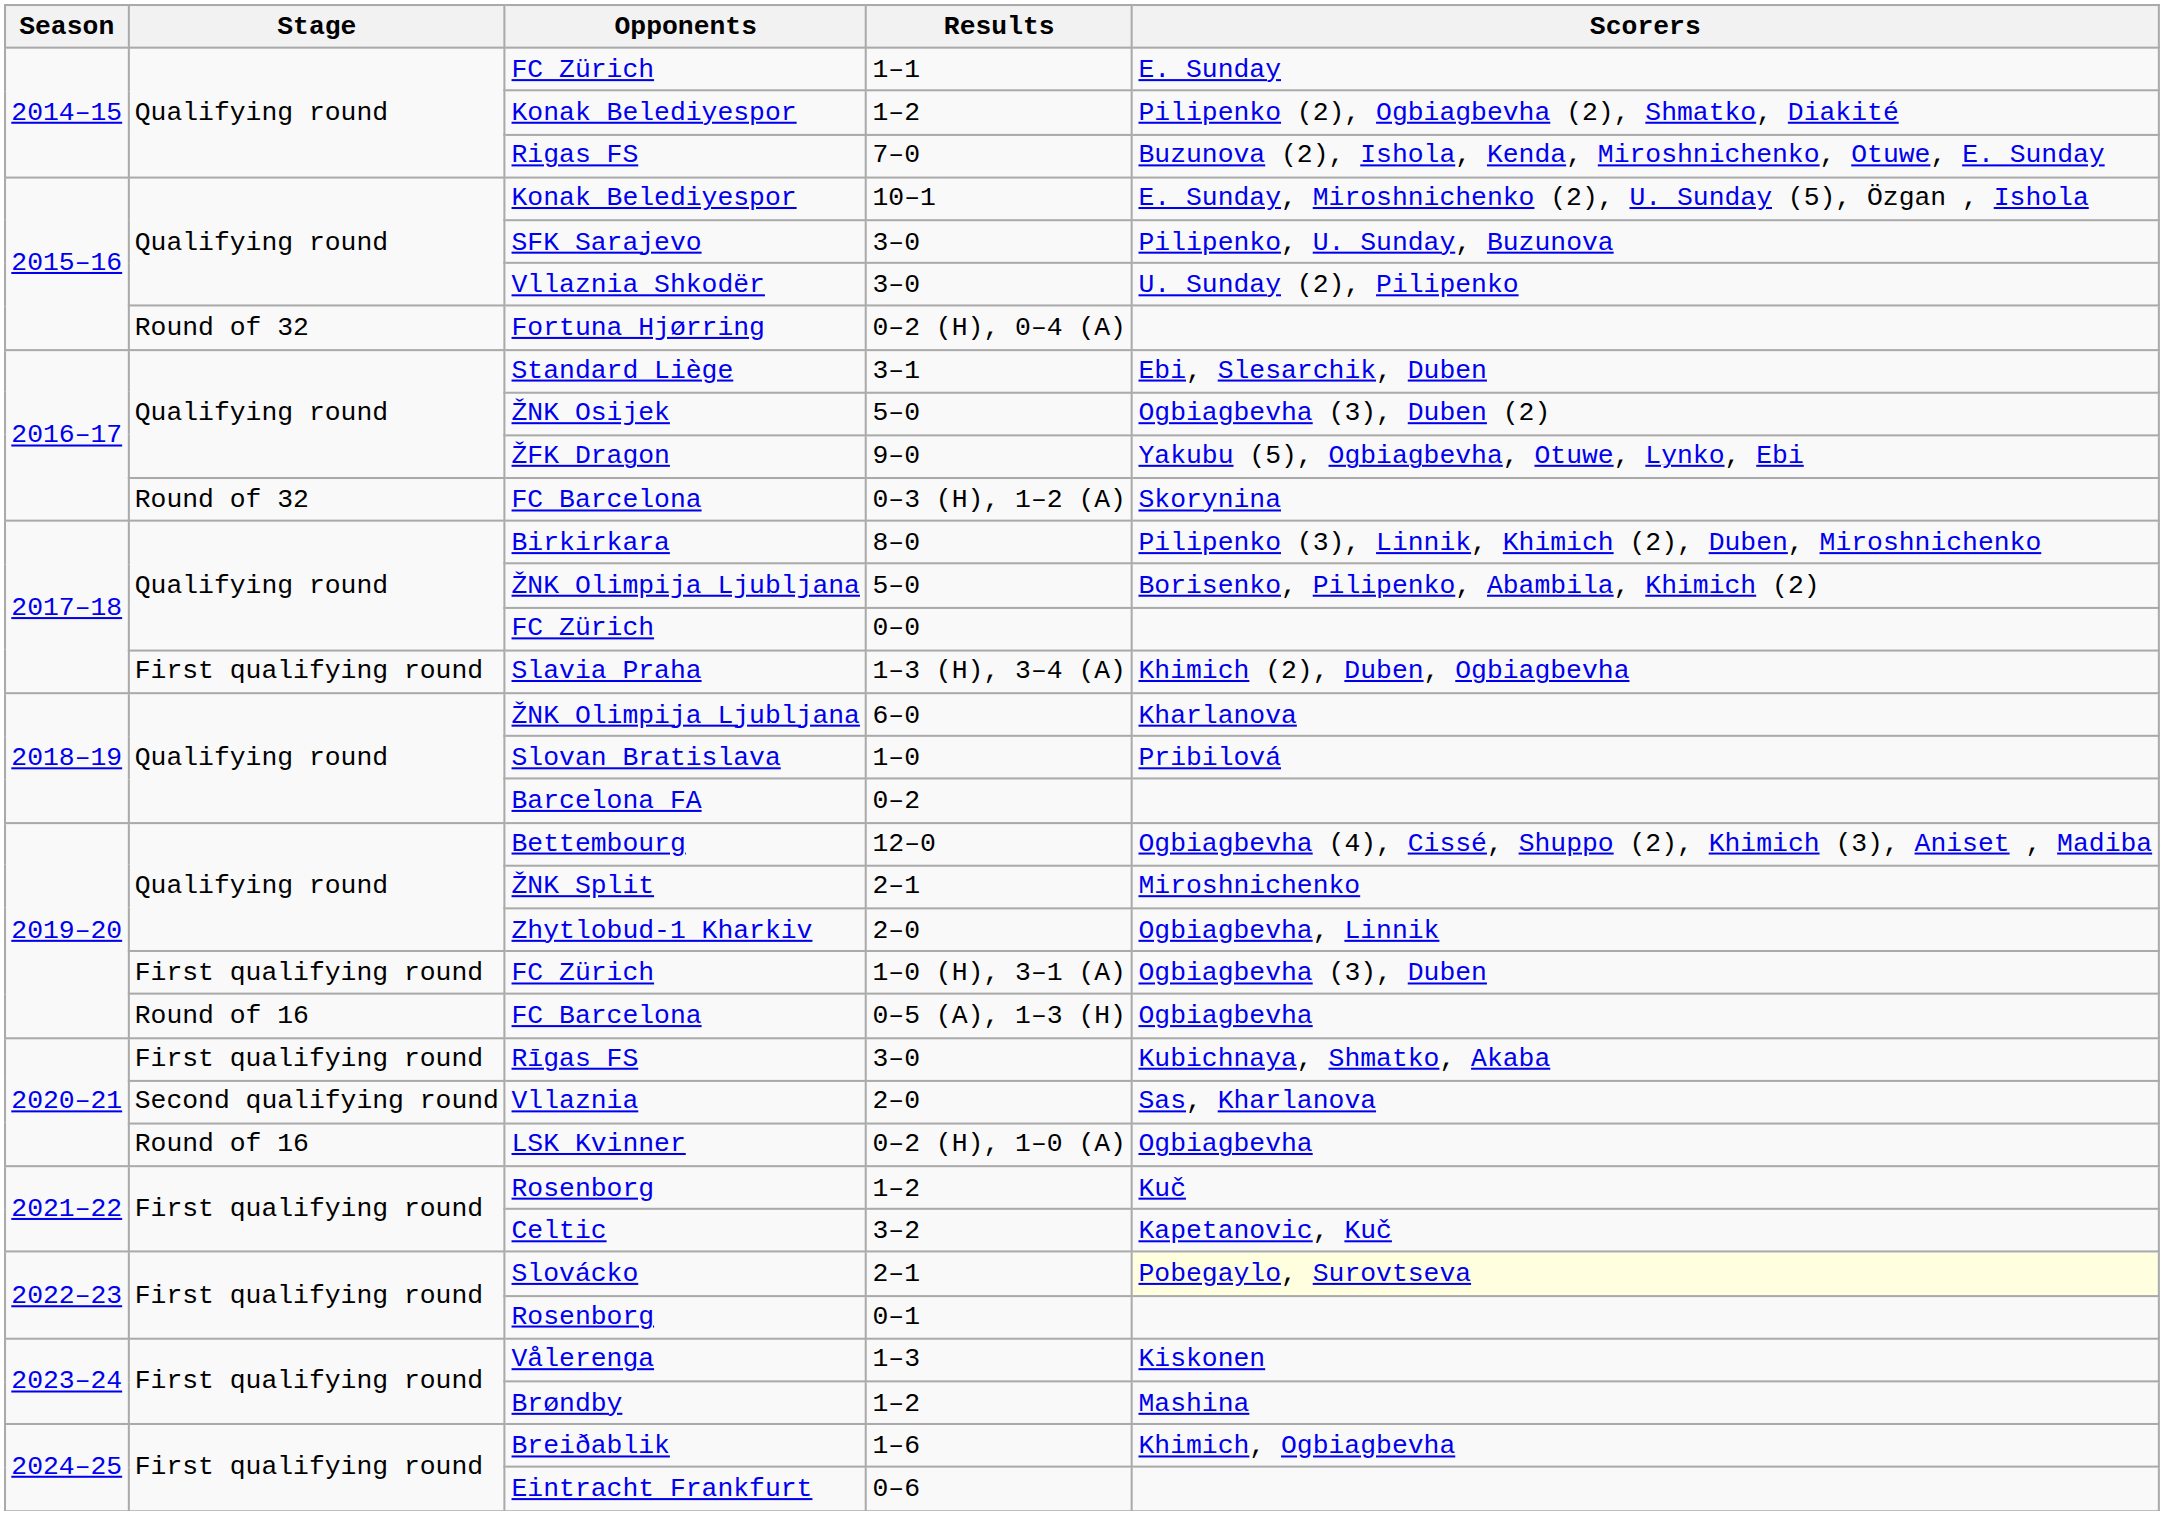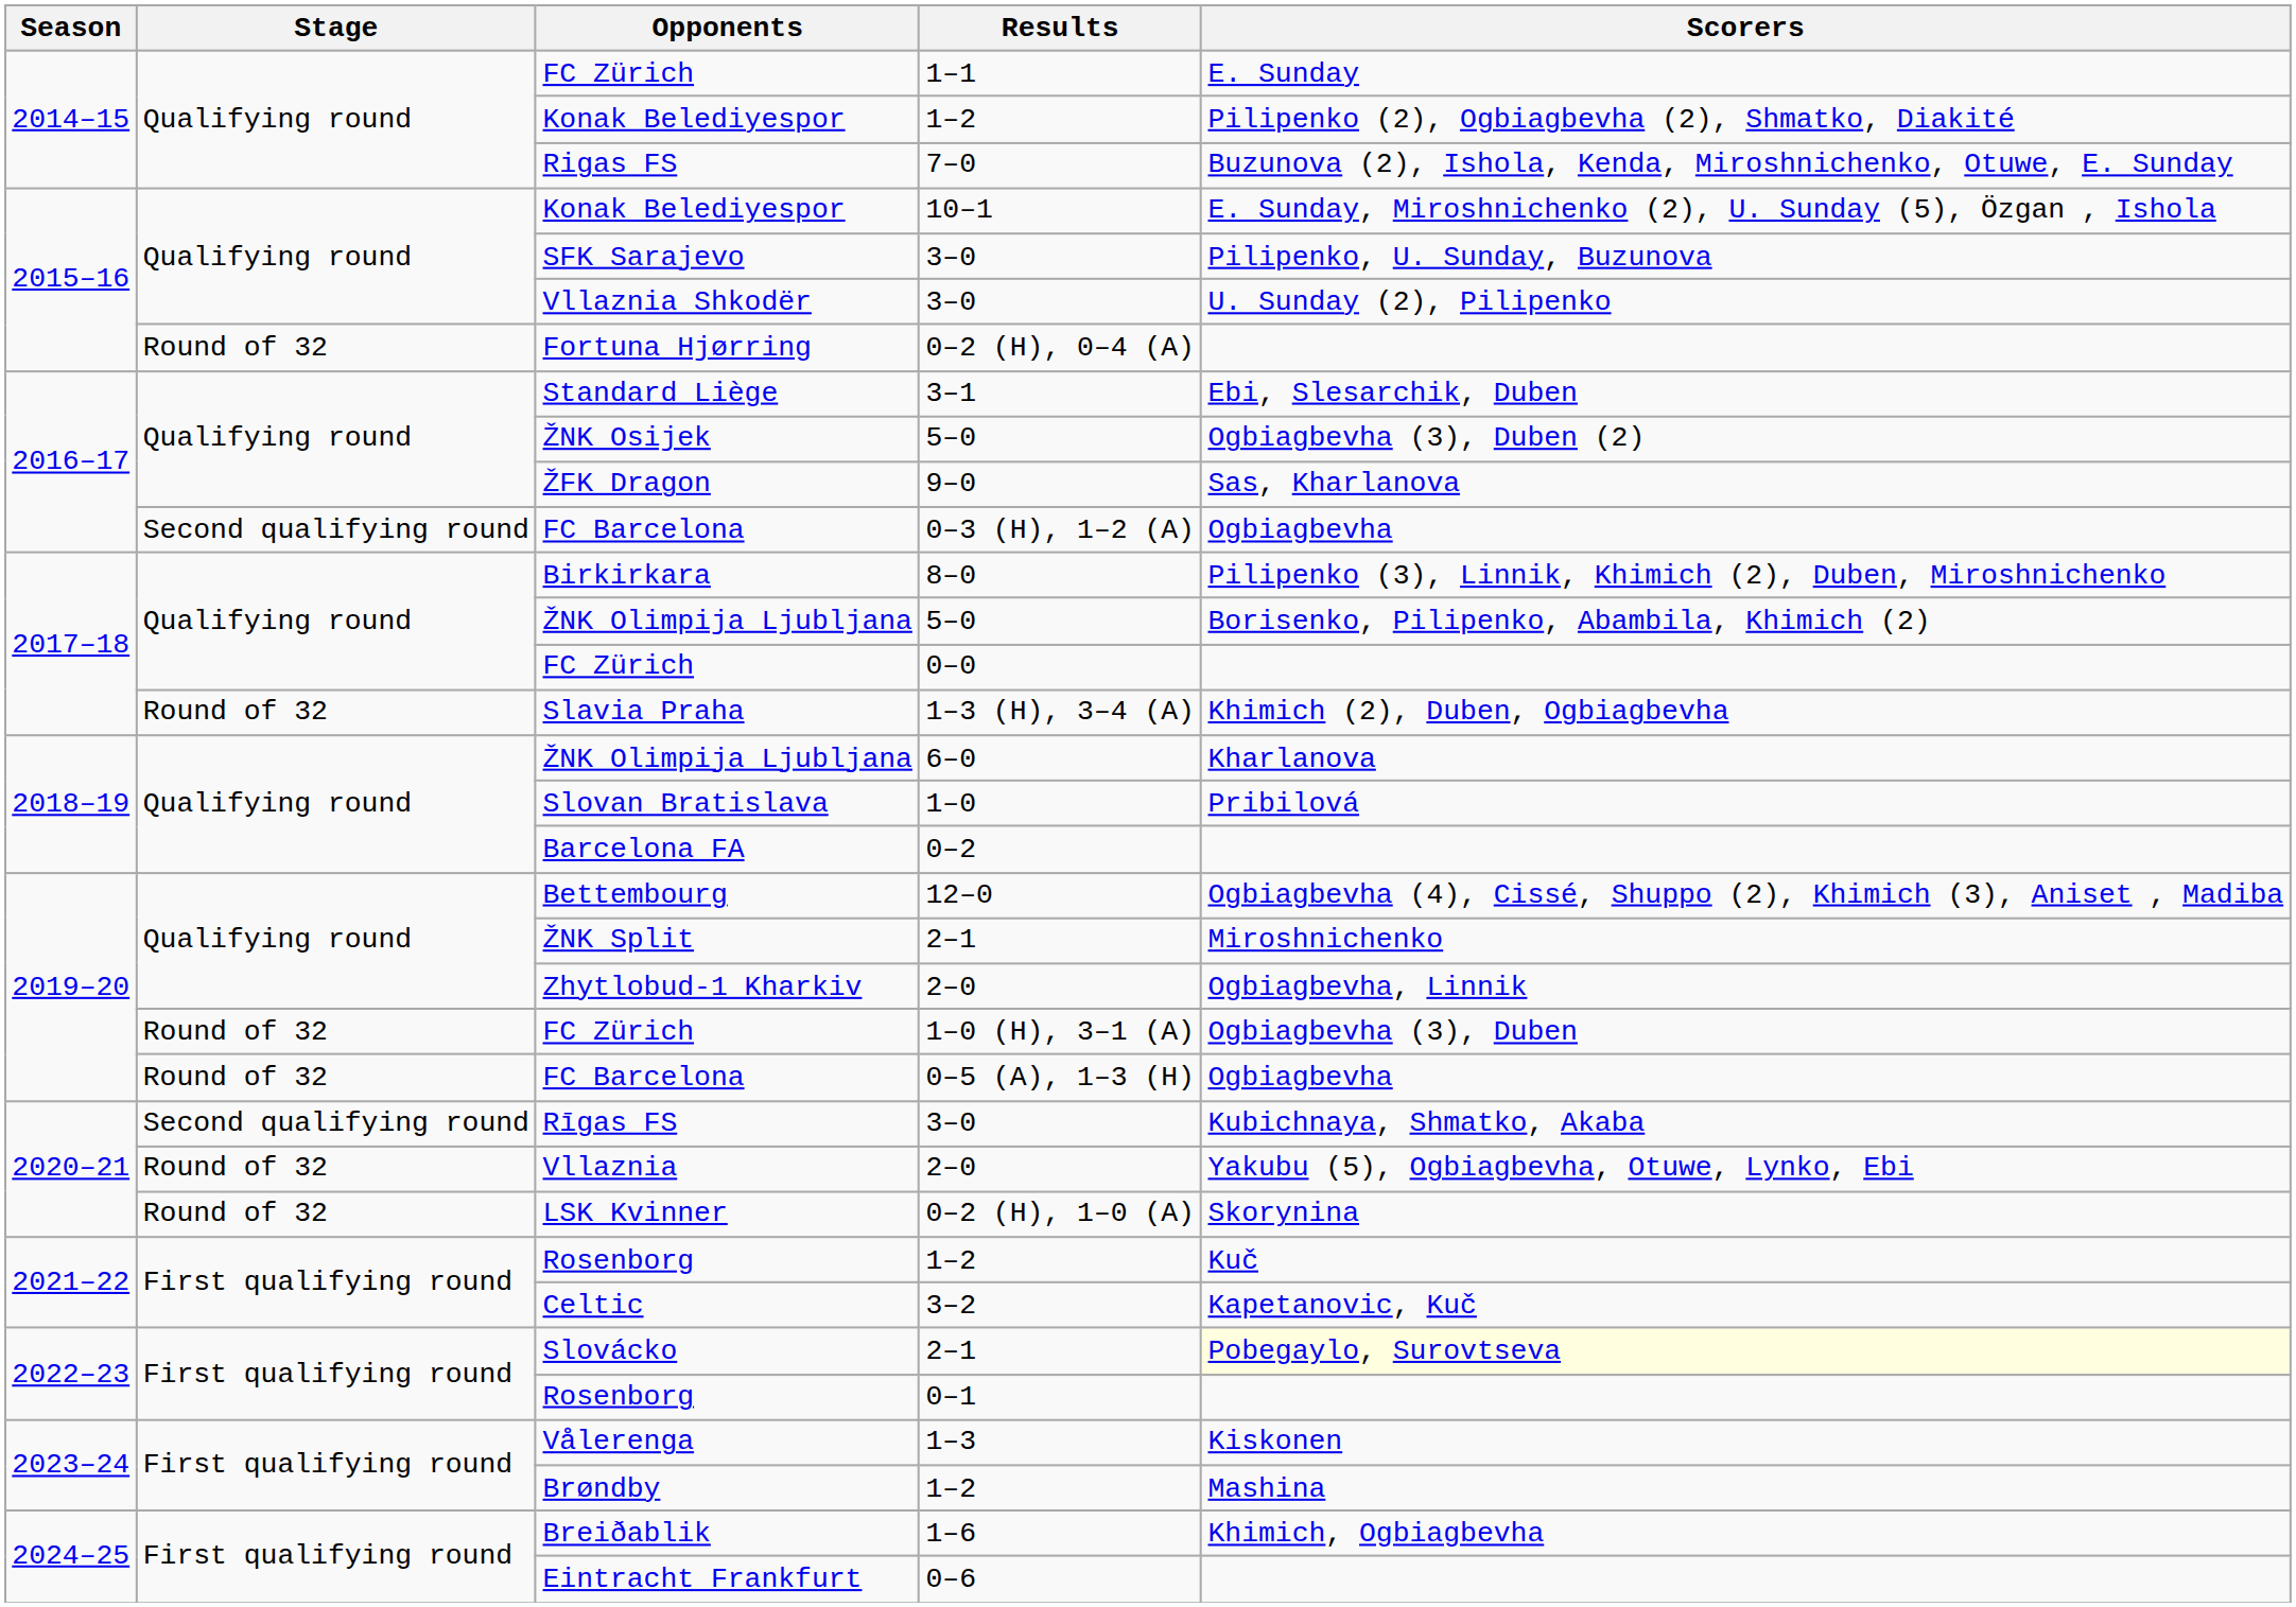ŽFK Dragon | Scorers: Yakubu (5), Ogbiagbevha, Otuwe, Lynko, Ebi -> Sas, Kharlanova
FC Barcelona / 0–3 (H), 1–2 (A) | Stage: Round of 32 -> Second qualifying round
FC Barcelona / 0–3 (H), 1–2 (A) | Scorers: Skorynina -> Ogbiagbevha
Slavia Praha | Stage: First qualifying round -> Round of 32
FC Zürich / 1–0 (H), 3–1 (A) | Stage: First qualifying round -> Round of 32
FC Barcelona / 0–5 (A), 1–3 (H) | Stage: Round of 16 -> Round of 32
Rīgas FS | Stage: First qualifying round -> Second qualifying round
Vllaznia | Stage: Second qualifying round -> Round of 32
Vllaznia | Scorers: Sas, Kharlanova -> Yakubu (5), Ogbiagbevha, Otuwe, Lynko, Ebi
LSK Kvinner | Stage: Round of 16 -> Round of 32
LSK Kvinner | Scorers: Ogbiagbevha -> Skorynina
